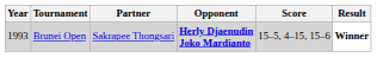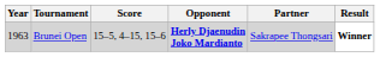columns swapped: Partner <-> Score
Brunei Open | Year: 1993 -> 1963
